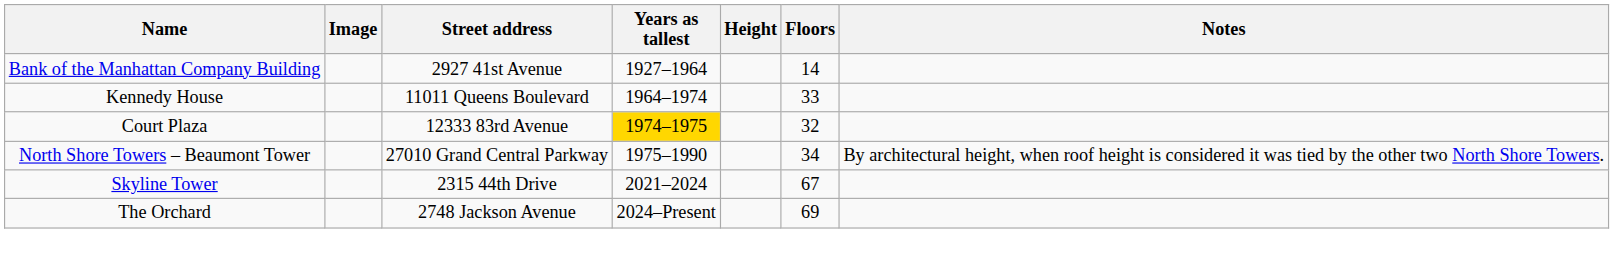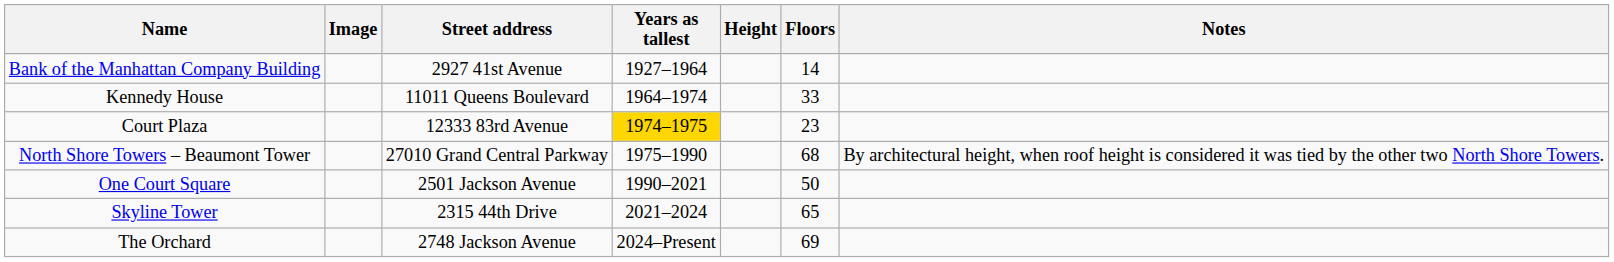Court Plaza | Floors: 32 -> 23
North Shore Towers – Beaumont Tower | Floors: 34 -> 68
+ row: One Court Square | 2501 Jackson Avenue | 1990–2021 | 50
Skyline Tower | Floors: 67 -> 65
